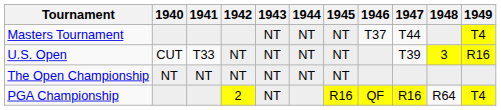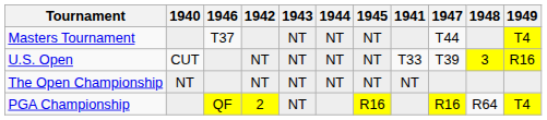columns swapped: 1941 <-> 1946
